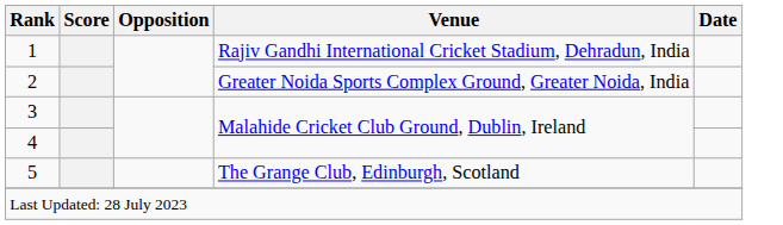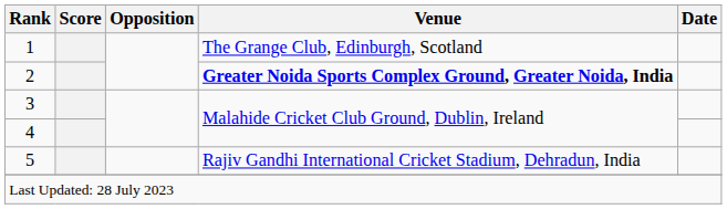1 | Venue: Rajiv Gandhi International Cricket Stadium, Dehradun, India -> The Grange Club, Edinburgh, Scotland
2 | Venue: normal -> bold
5 | Venue: The Grange Club, Edinburgh, Scotland -> Rajiv Gandhi International Cricket Stadium, Dehradun, India
